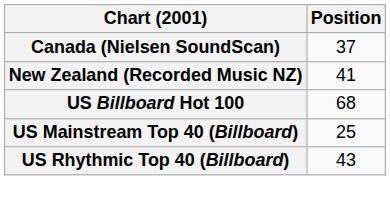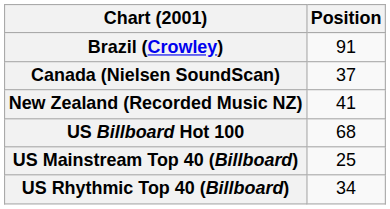+ row: Brazil (Crowley) | 91
US Rhythmic Top 40 (Billboard) | Position: 43 -> 34
